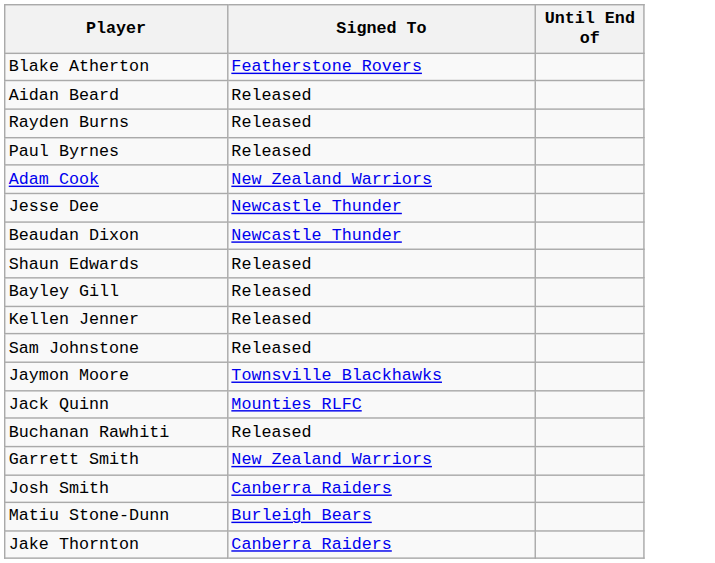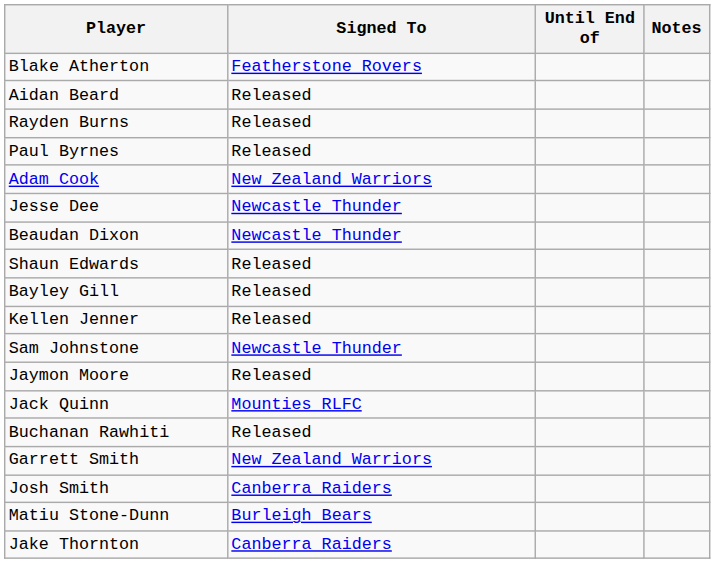+ column: Notes
Sam Johnstone | Signed To: Released -> Newcastle Thunder
Jaymon Moore | Signed To: Townsville Blackhawks -> Released
